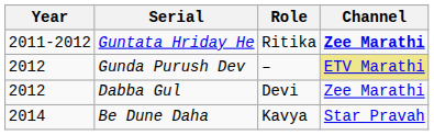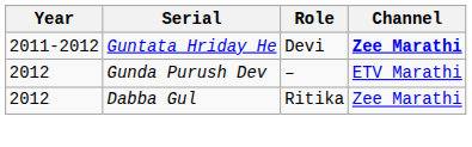Guntata Hriday He | Role: Ritika -> Devi
Gunda Purush Dev | Channel: khaki background -> no background
Dabba Gul | Role: Devi -> Ritika
- row: 2014 | Be Dune Daha | Kavya | Star Pravah
